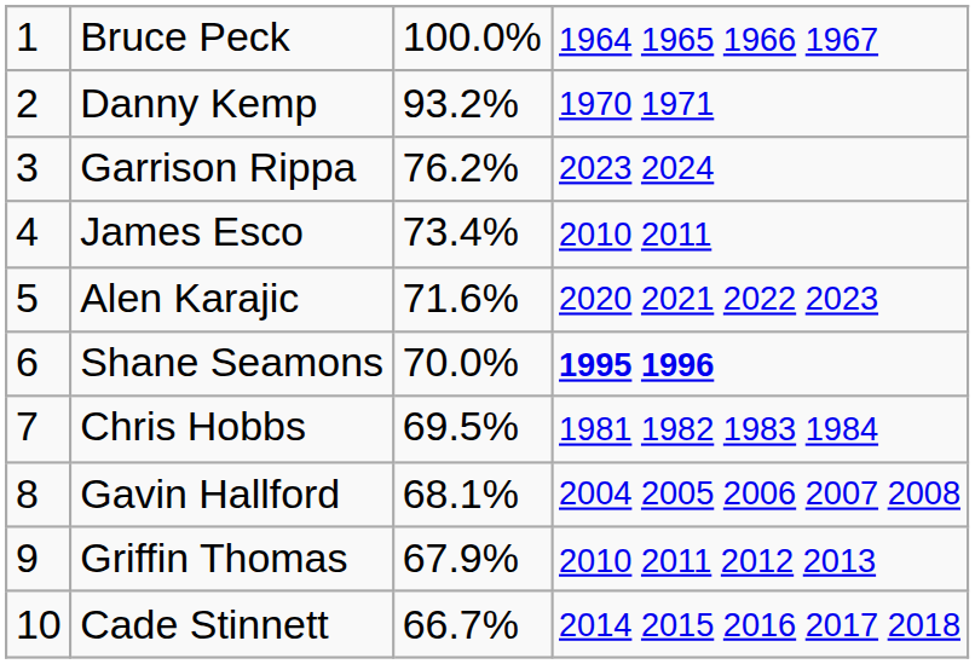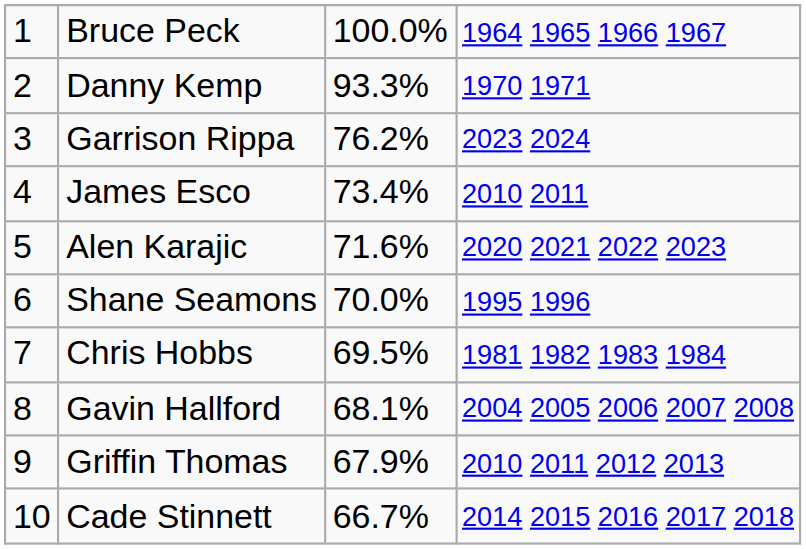Danny Kemp | column 3: 93.2% -> 93.3%
Shane Seamons | column 4: bold -> normal
